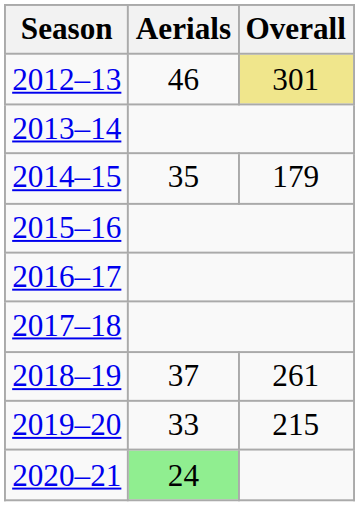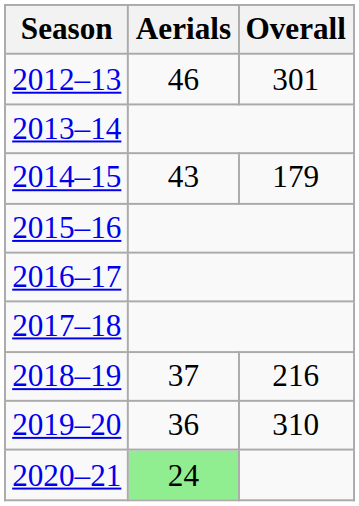2012–13 | Overall: khaki background -> no background
2014–15 | Aerials: 35 -> 43
2018–19 | Overall: 261 -> 216
2019–20 | Aerials: 33 -> 36
2019–20 | Overall: 215 -> 310
